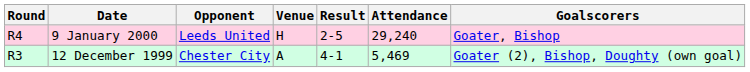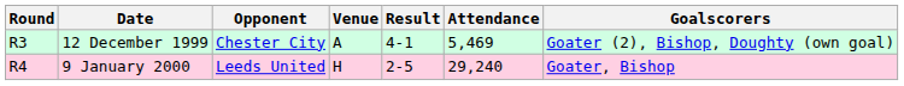rows swapped: 12 December 1999 <-> 9 January 2000
